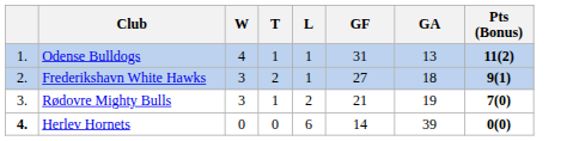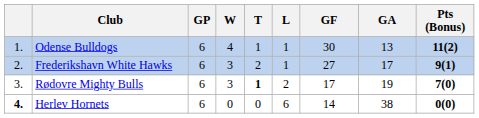+ column: GP | 6 | 6 | 6 | 6
Odense Bulldogs | GF: 31 -> 30
Frederikshavn White Hawks | GA: 18 -> 17
Rødovre Mighty Bulls | T: normal -> bold
Rødovre Mighty Bulls | GF: 21 -> 17
Herlev Hornets | GA: 39 -> 38
